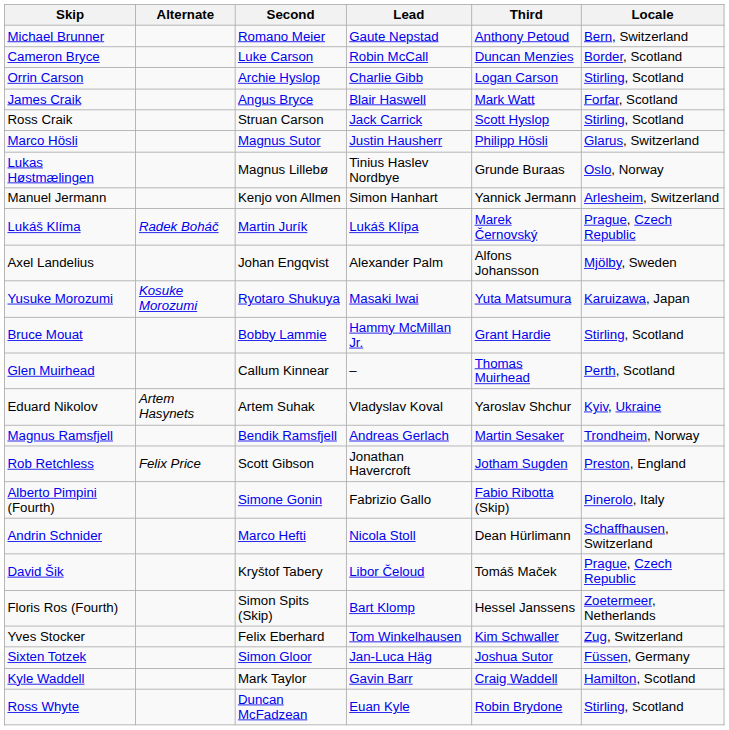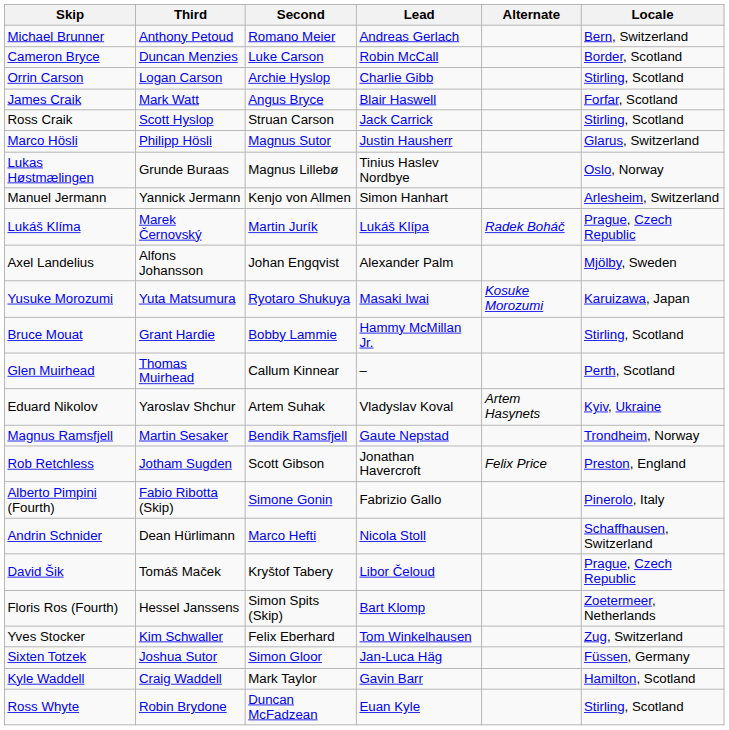columns swapped: Third <-> Alternate
Michael Brunner | Lead: Gaute Nepstad -> Andreas Gerlach
Magnus Ramsfjell | Lead: Andreas Gerlach -> Gaute Nepstad
